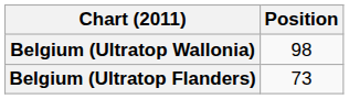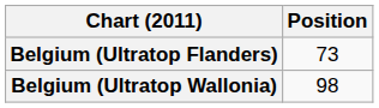rows swapped: Belgium (Ultratop Flanders) <-> Belgium (Ultratop Wallonia)
